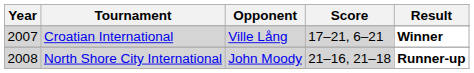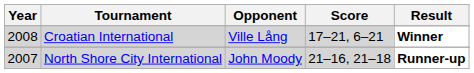Croatian International | Year: 2007 -> 2008
North Shore City International | Year: 2008 -> 2007
